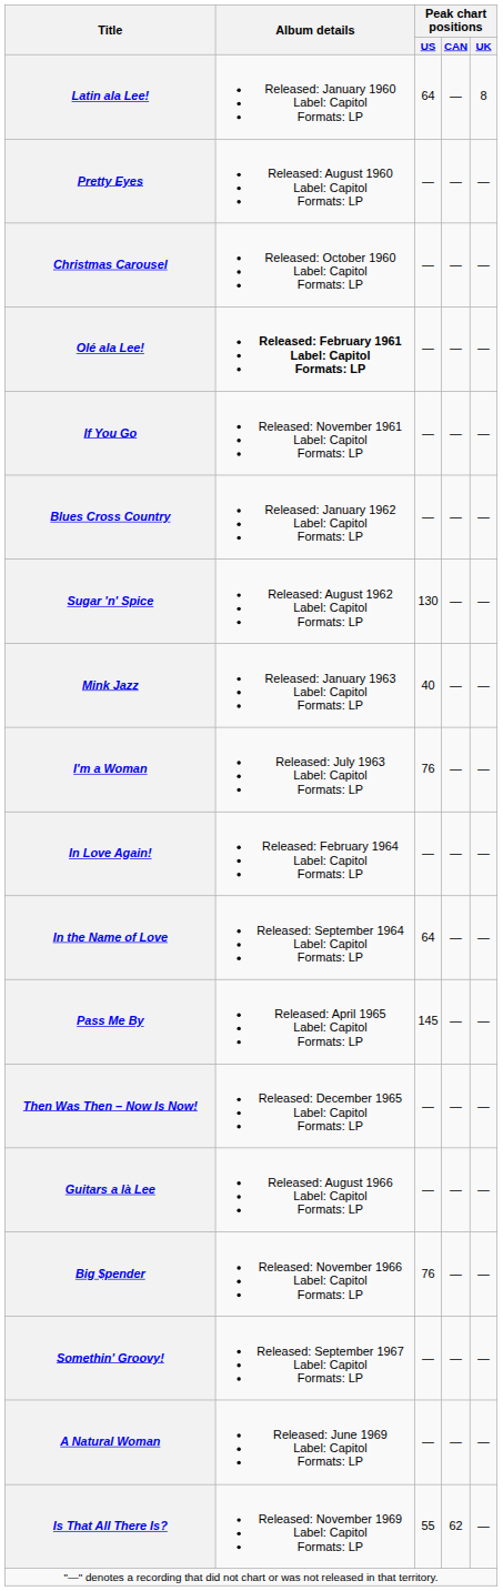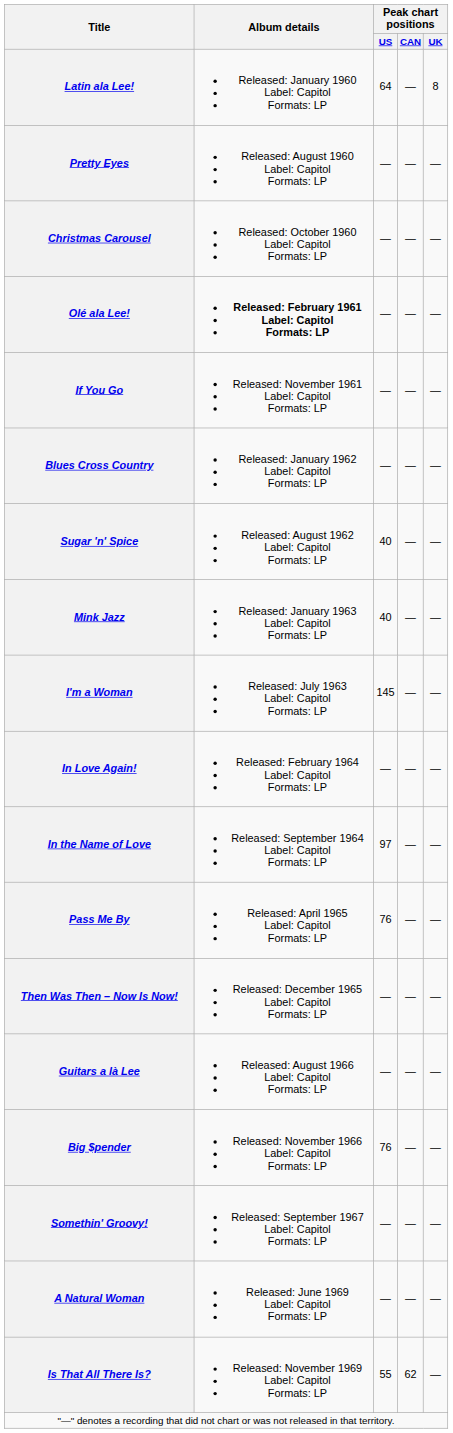Sugar 'n' Spice | Peak chart positions / US: 130 -> 40
I'm a Woman | Peak chart positions / US: 76 -> 145
In the Name of Love | Peak chart positions / US: 64 -> 97
Pass Me By | Peak chart positions / US: 145 -> 76
